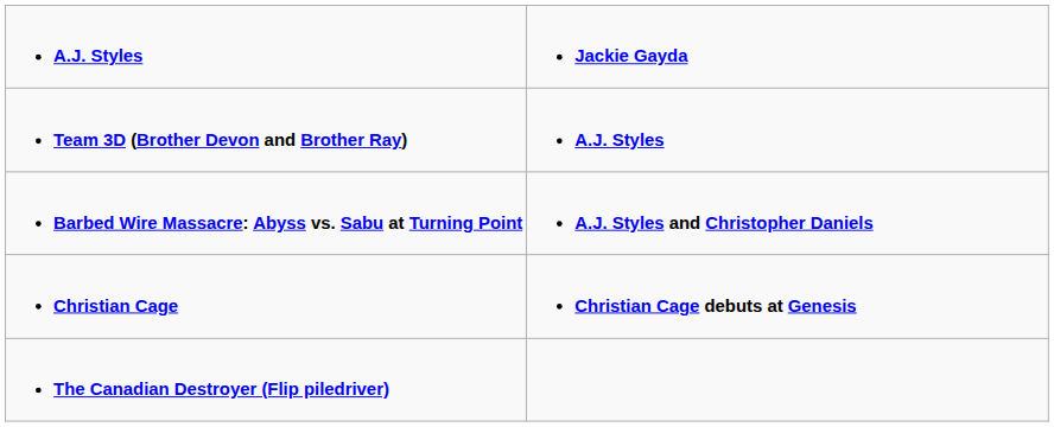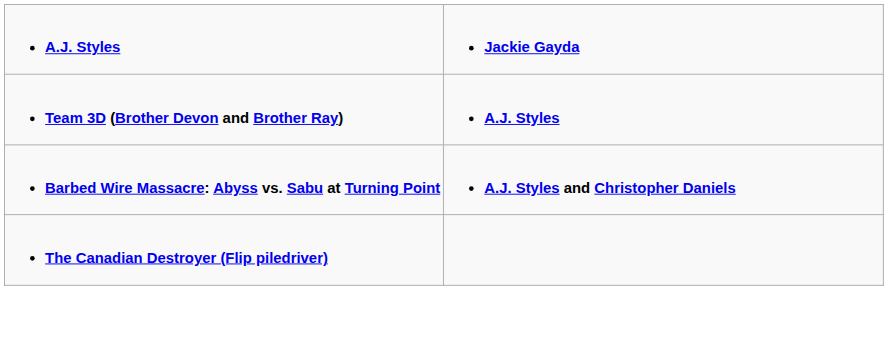- row: Christian Cage | Christian Cage debuts at Genesis
